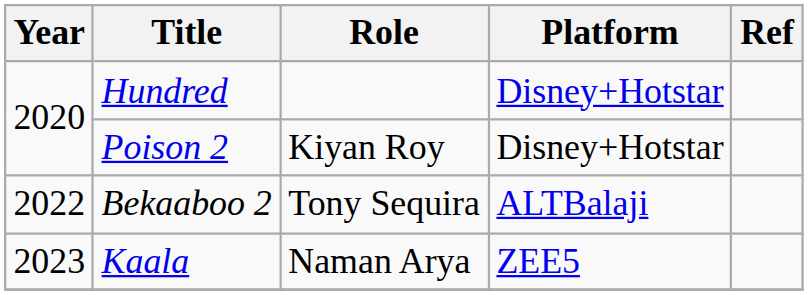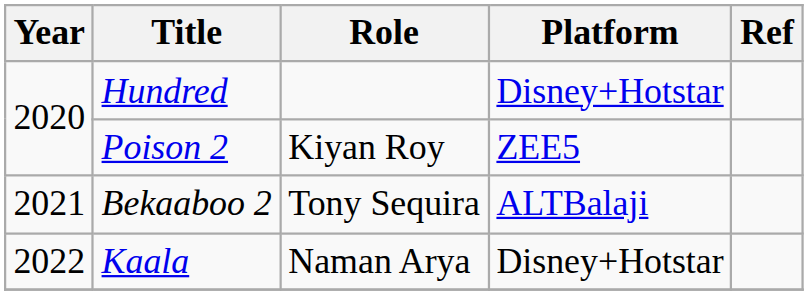Poison 2 | Platform: Disney+Hotstar -> ZEE5
Bekaaboo 2 | Year: 2022 -> 2021
Kaala | Year: 2023 -> 2022
Kaala | Platform: ZEE5 -> Disney+Hotstar
